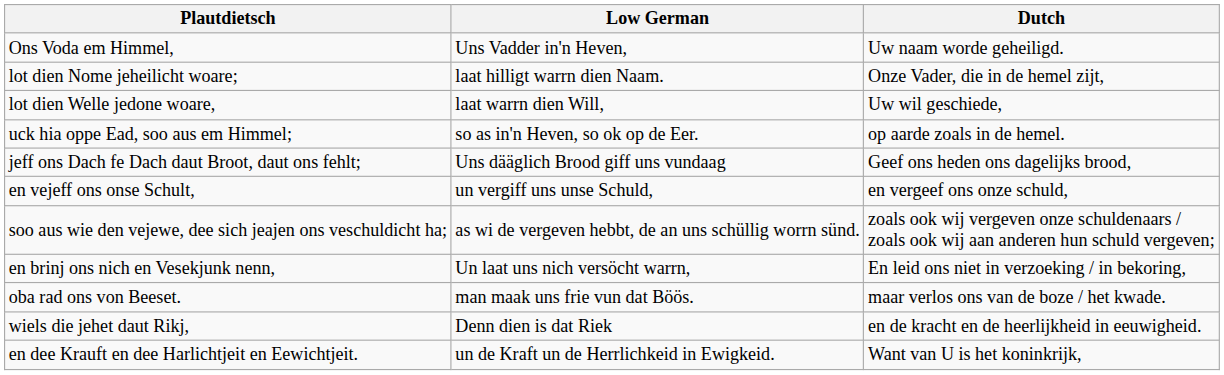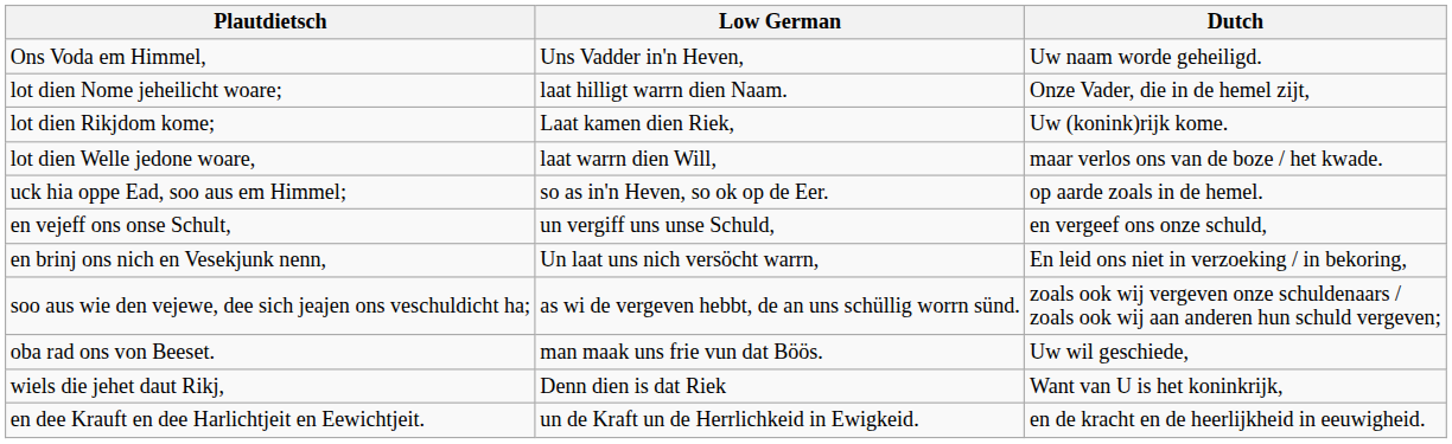+ row: lot dien Rikjdom kome; | Laat kamen dien Riek, | Uw (konink)rijk kome.
lot dien Welle jedone woare, | Dutch: Uw wil geschiede, -> maar verlos ons van de boze / het kwade.
- row: jeff ons Dach fe Dach daut Broot, daut ons fehlt; | Uns dääglich Brood giff uns vundaag | Geef ons heden ons dagelijks brood,
rows swapped: soo aus wie den vejewe, dee sich jeajen ons veschuldicht ha; <-> en brinj ons nich en Vesekjunk nenn,
oba rad ons von Beeset. | Dutch: maar verlos ons van de boze / het kwade. -> Uw wil geschiede,
wiels die jehet daut Rikj, | Dutch: en de kracht en de heerlijkheid in eeuwigheid. -> Want van U is het koninkrijk,
en dee Krauft en dee Harlichtjeit en Eewichtjeit. | Dutch: Want van U is het koninkrijk, -> en de kracht en de heerlijkheid in eeuwigheid.
